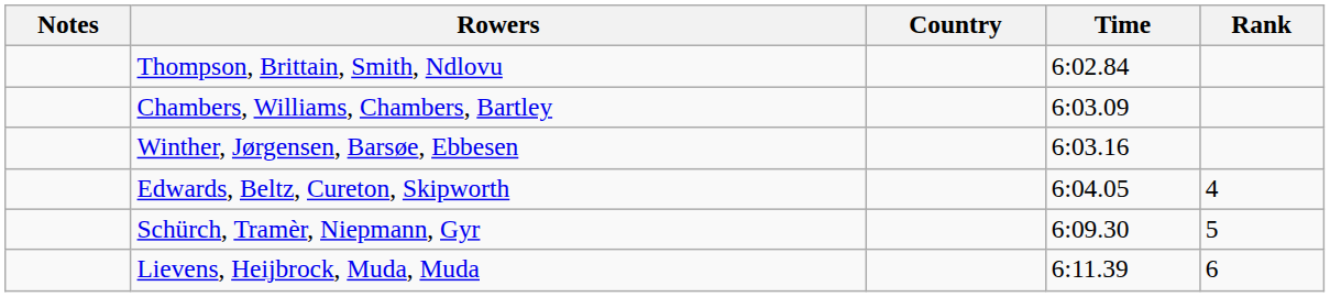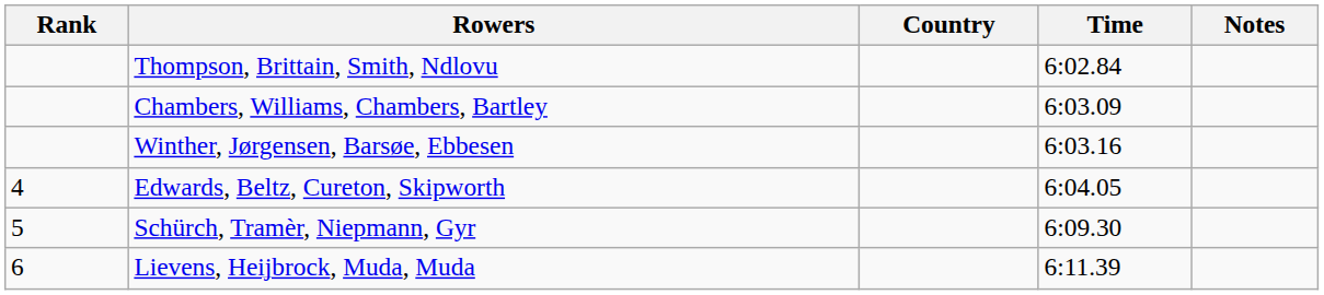columns swapped: Rank <-> Notes
